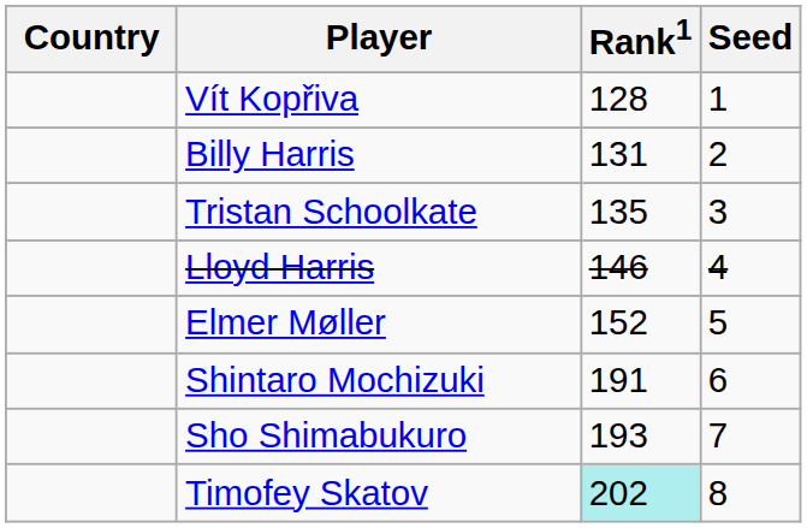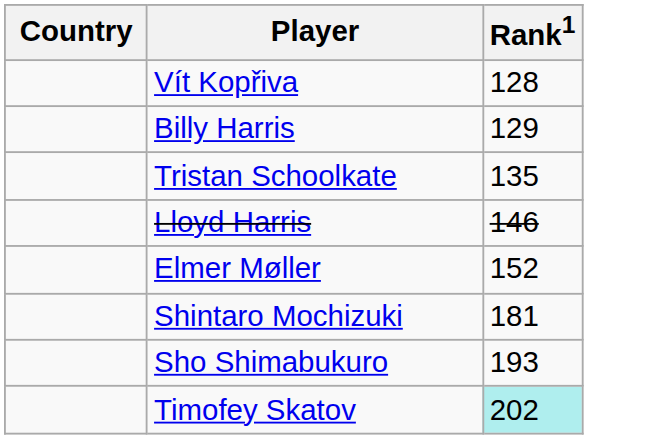- column: Seed | 1 | 2 | 3 | 4 | 5 | 6 | 7 | 8
Billy Harris | Rank1: 131 -> 129
Shintaro Mochizuki | Rank1: 191 -> 181
